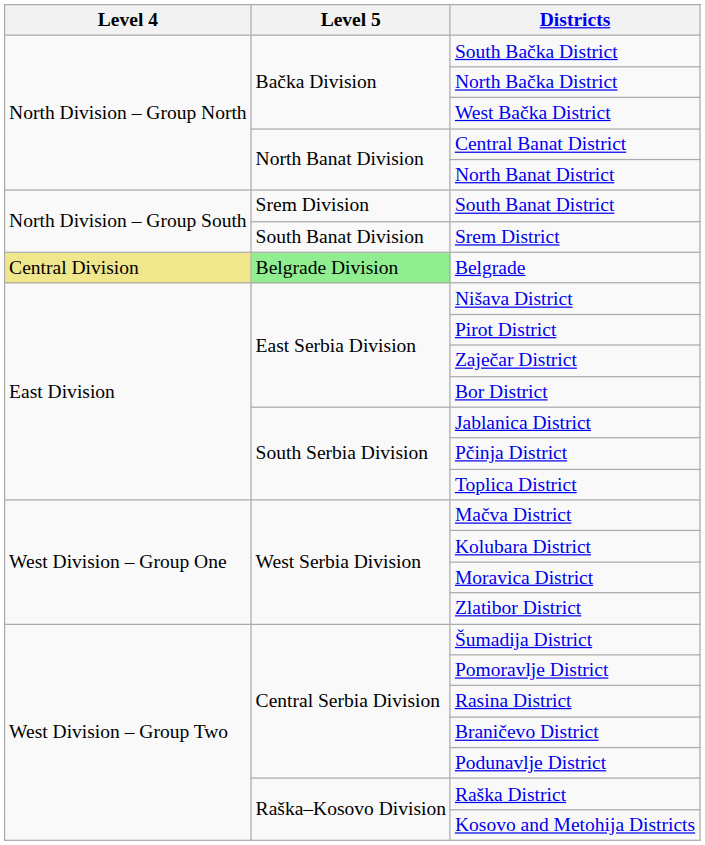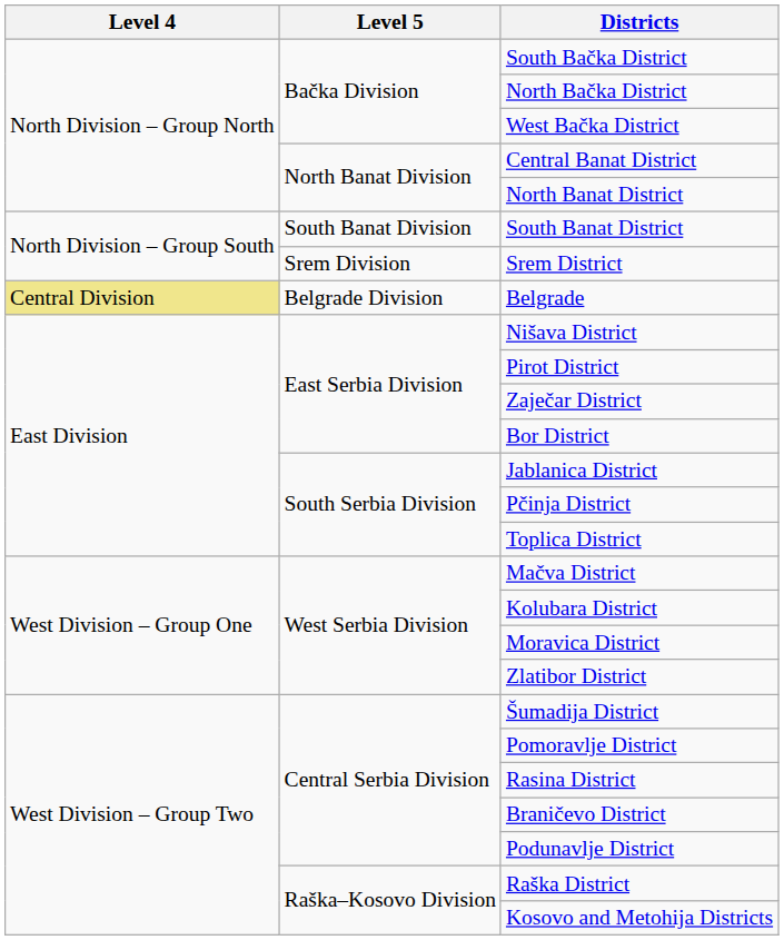South Banat District | Level 5: Srem Division -> South Banat Division
Srem District | Level 5: South Banat Division -> Srem Division
Belgrade | Level 5: lightgreen background -> no background
